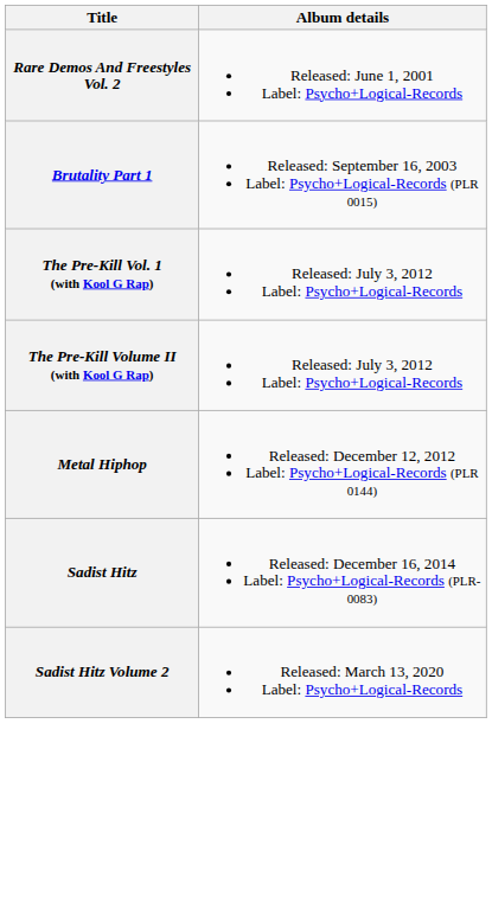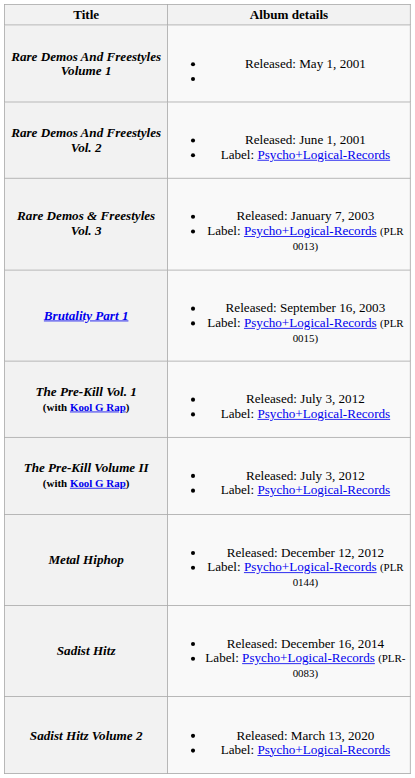+ row: Rare Demos And Freestyles Volume 1 | Released: May 1, 2001
+ row: Rare Demos & Freestyles Vol. 3 | Released: January 7, 2003 Label: Psycho+Logical-Records (PLR 0013)
